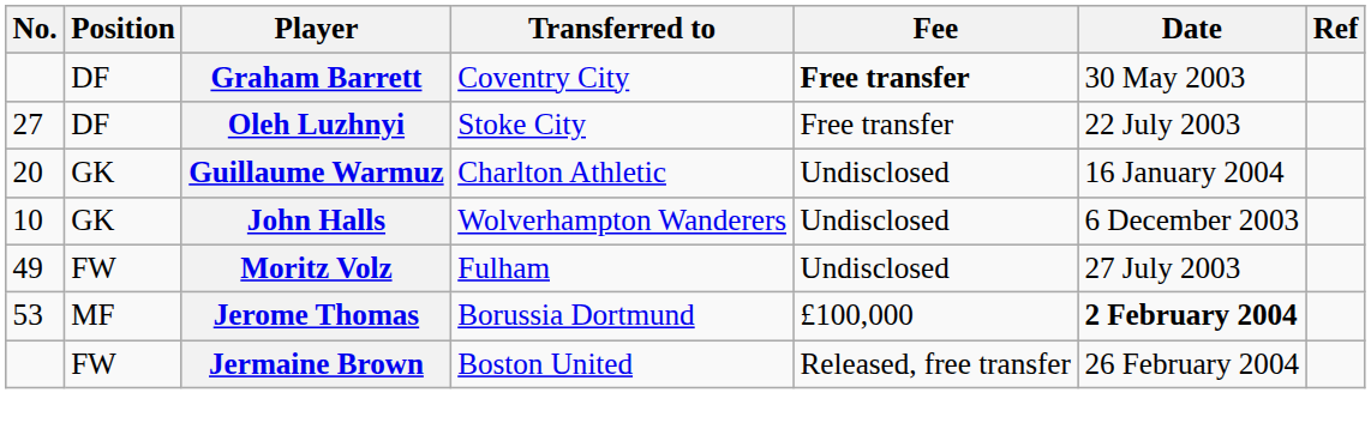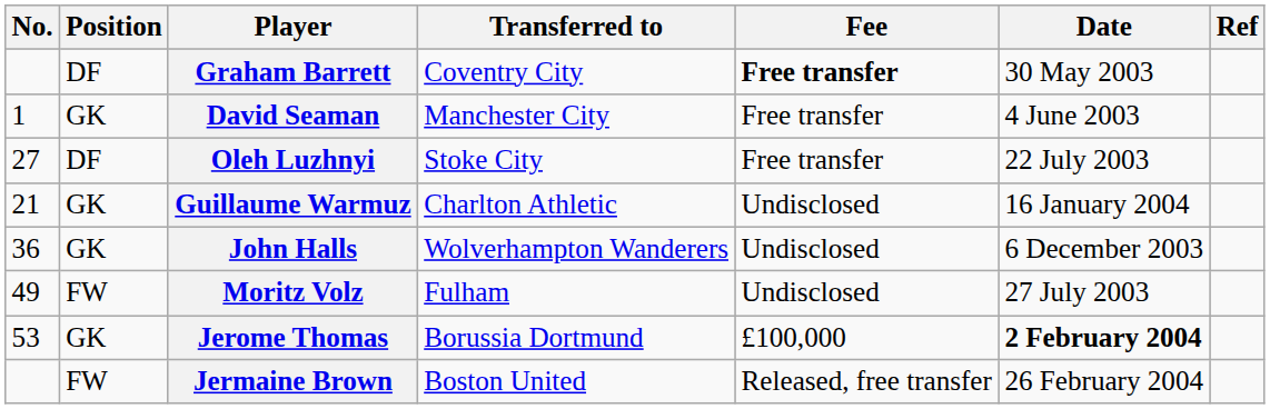+ row: 1 | GK | David Seaman | Manchester City | Free transfer | 4 June 2003
Guillaume Warmuz | No.: 20 -> 21
John Halls | No.: 10 -> 36
Jerome Thomas | Position: MF -> GK
